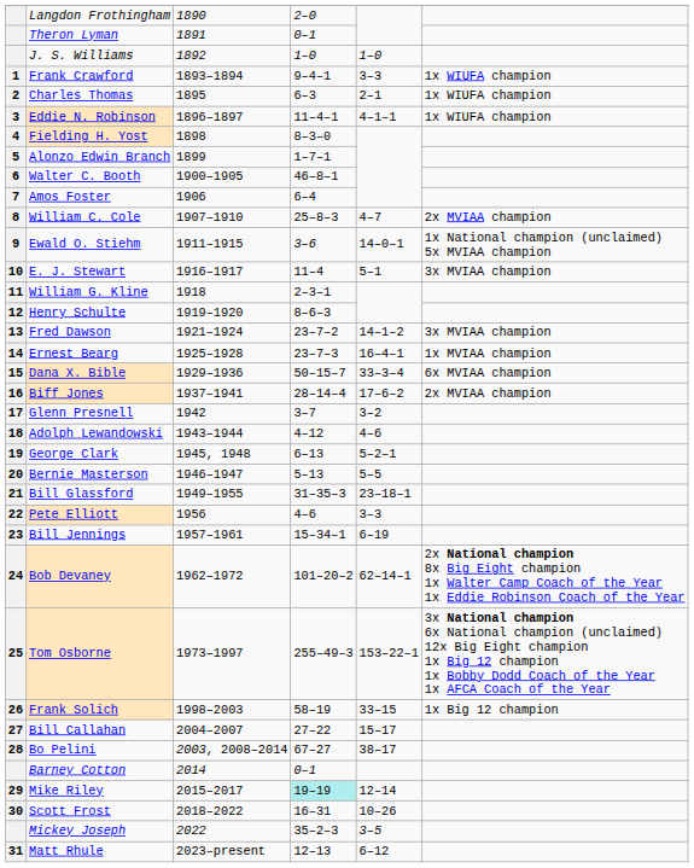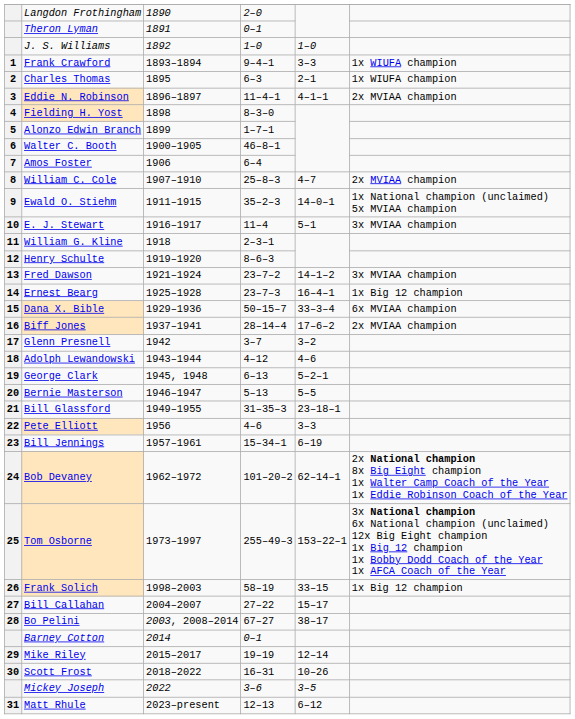Eddie N. Robinson | column 6: 1x WIUFA champion -> 2x MVIAA champion
Ewald O. Stiehm | column 4: 3–6 -> 35–2–3
Ernest Bearg | column 6: 1x MVIAA champion -> 1x Big 12 champion
Mike Riley | column 4: paleturquoise background -> no background
Mickey Joseph | column 4: 35–2–3 -> 3–6
